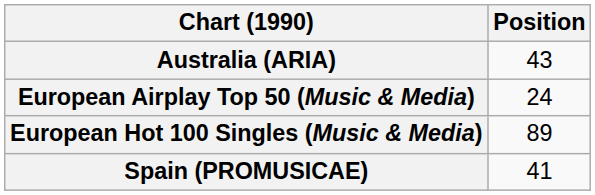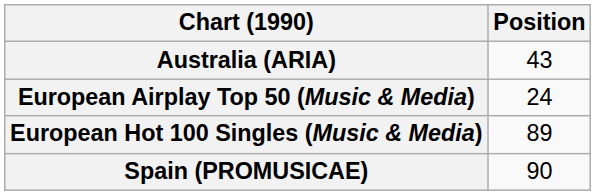Spain (PROMUSICAE) | Position: 41 -> 90
